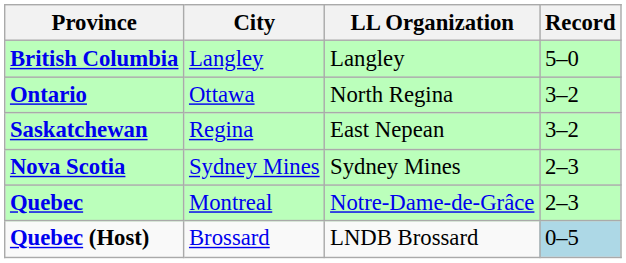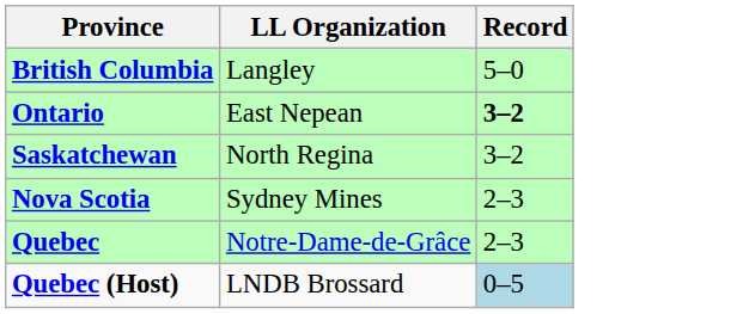- column: City | Langley | Ottawa | Regina | Sydney Mines | Montreal | Brossard
Ontario | LL Organization: North Regina -> East Nepean
Ontario | Record: normal -> bold
Saskatchewan | LL Organization: East Nepean -> North Regina
